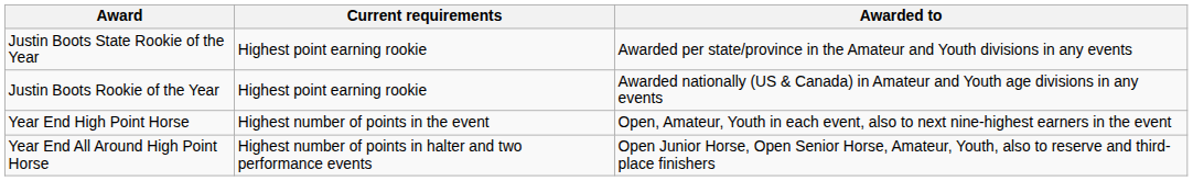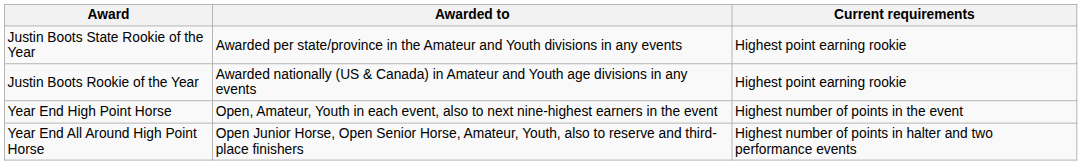columns swapped: Awarded to <-> Current requirements
